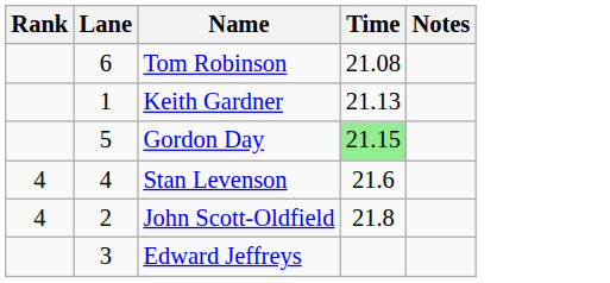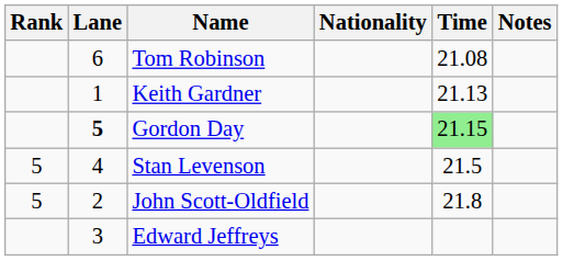+ column: Nationality
Gordon Day | Lane: normal -> bold
Stan Levenson | Rank: 4 -> 5
Stan Levenson | Time: 21.6 -> 21.5
John Scott-Oldfield | Rank: 4 -> 5
